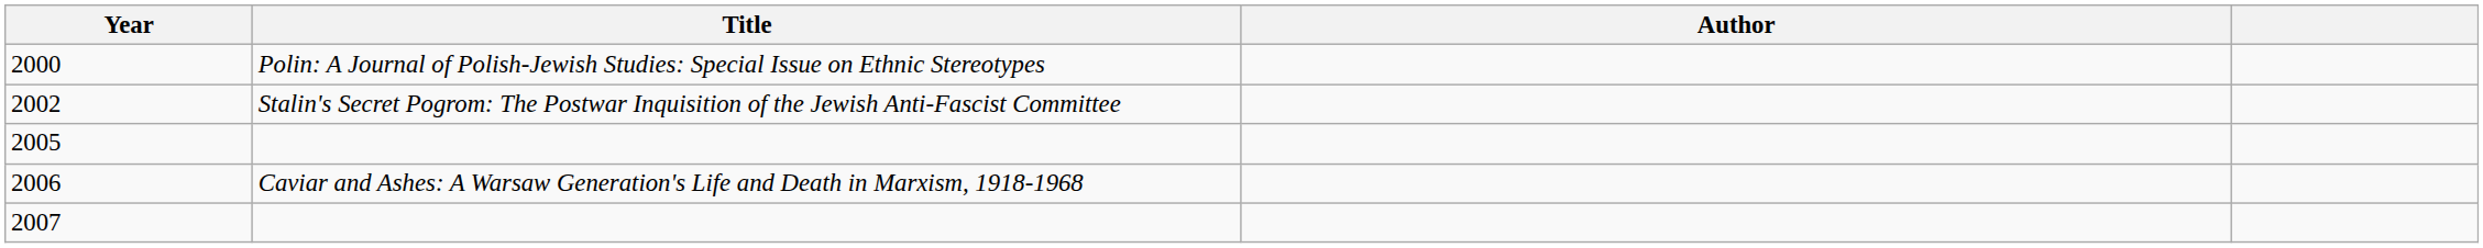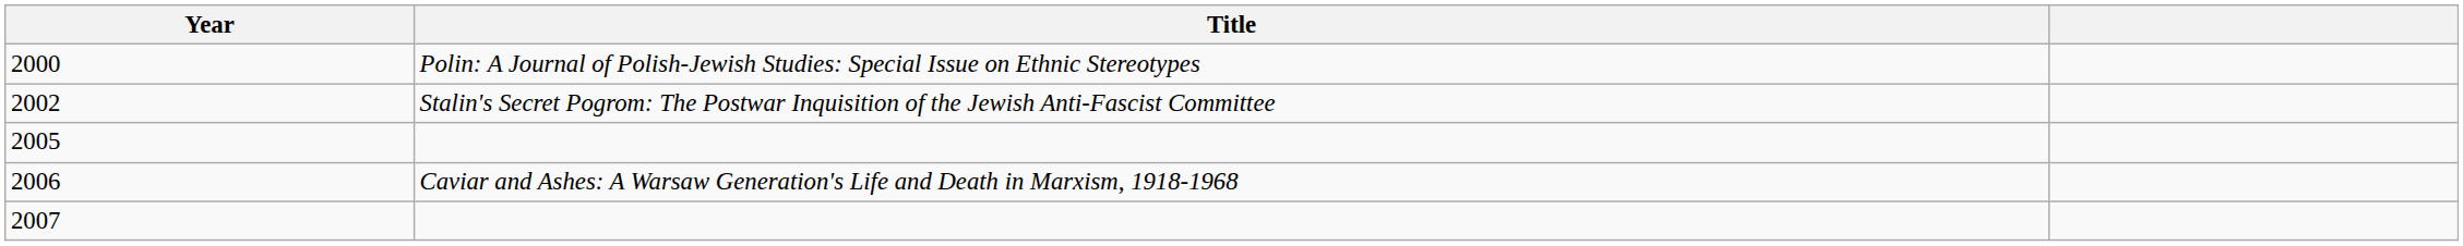- column: Author
